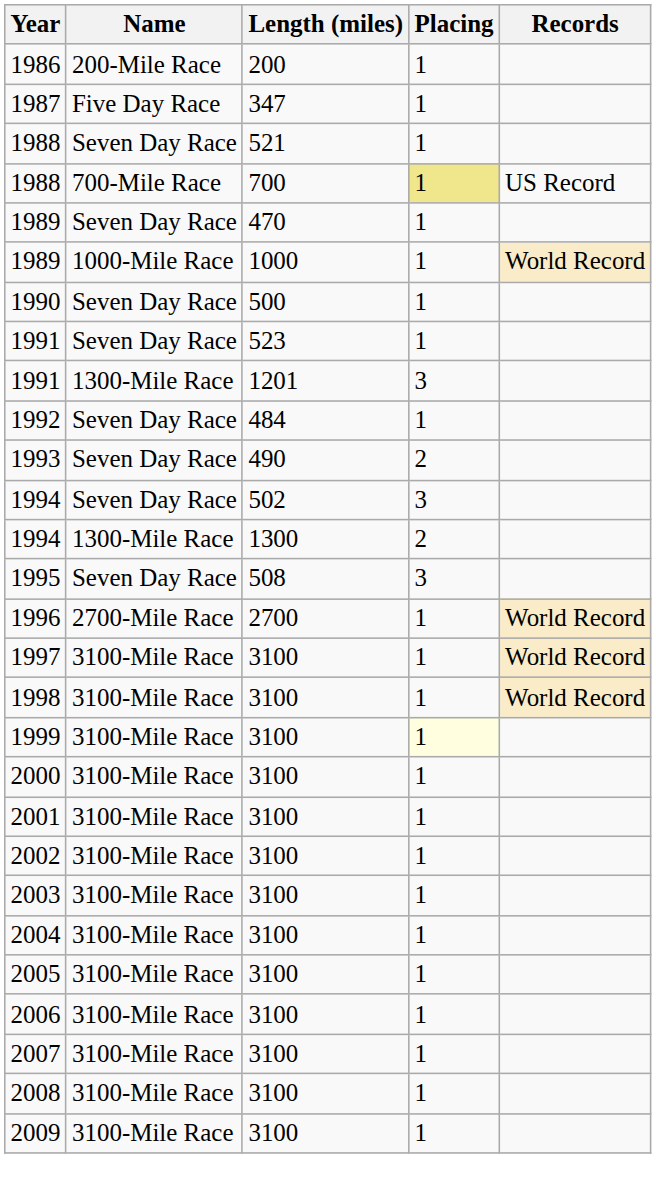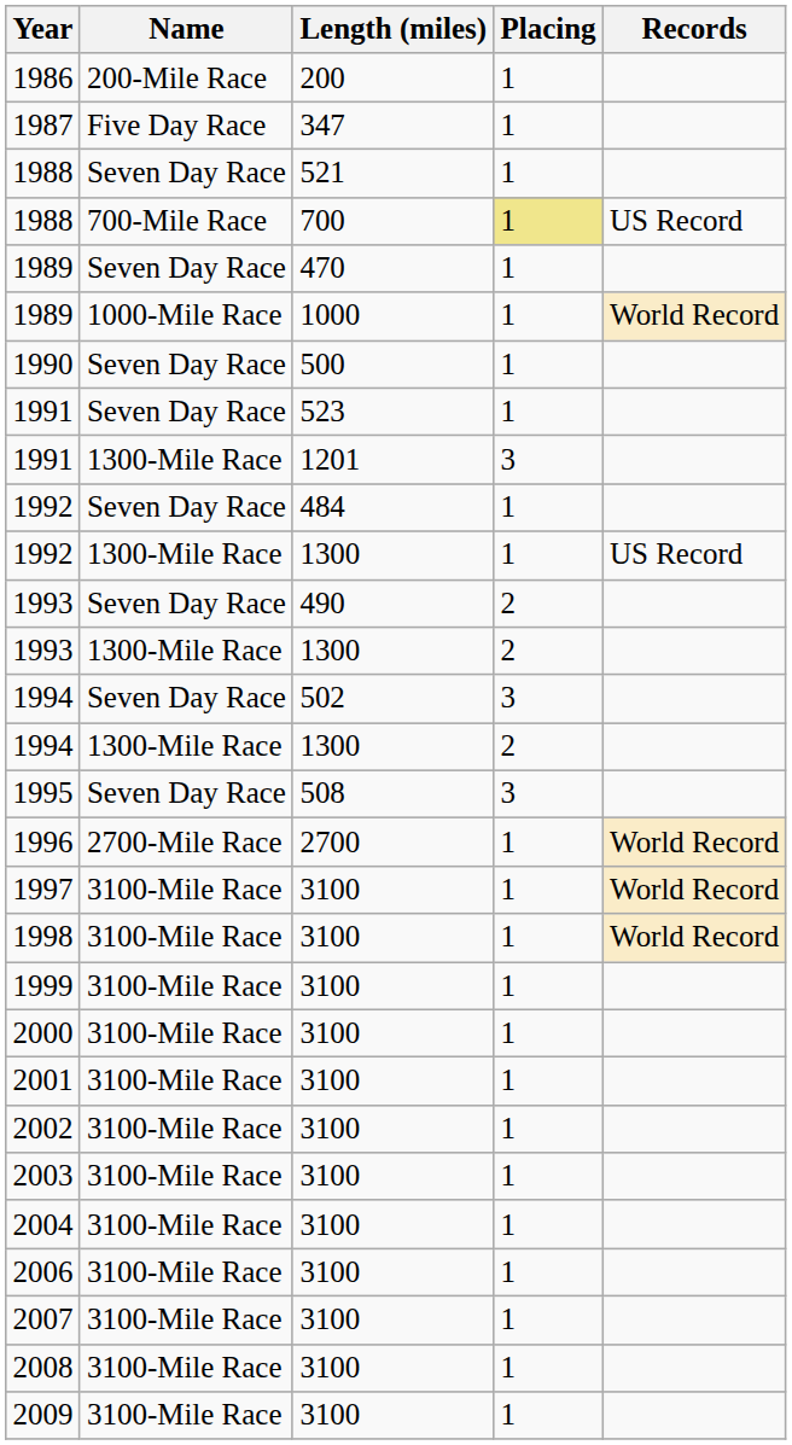+ row: 1992 | 1300-Mile Race | 1300 | 1 | US Record
+ row: 1993 | 1300-Mile Race | 1300 | 2
1999 | Placing: lightyellow background -> no background
- row: 2005 | 3100-Mile Race | 3100 | 1
